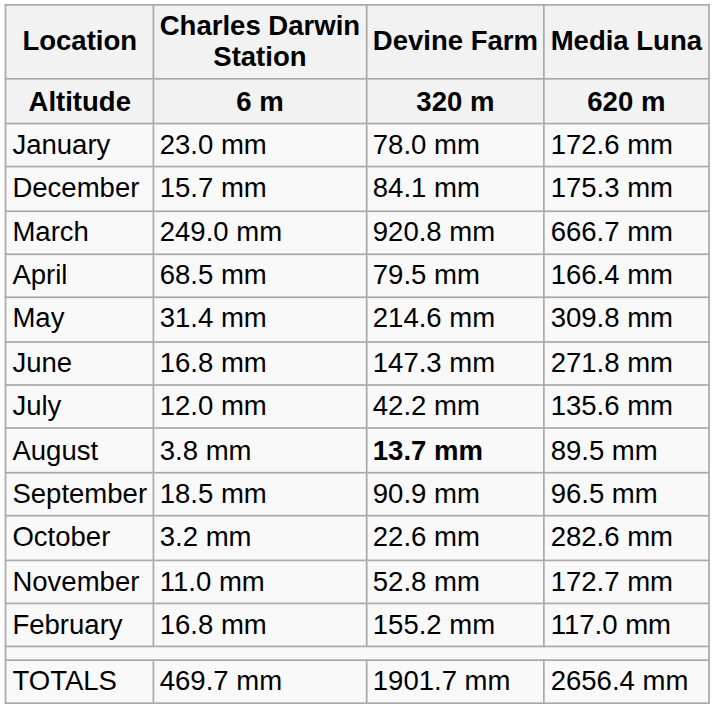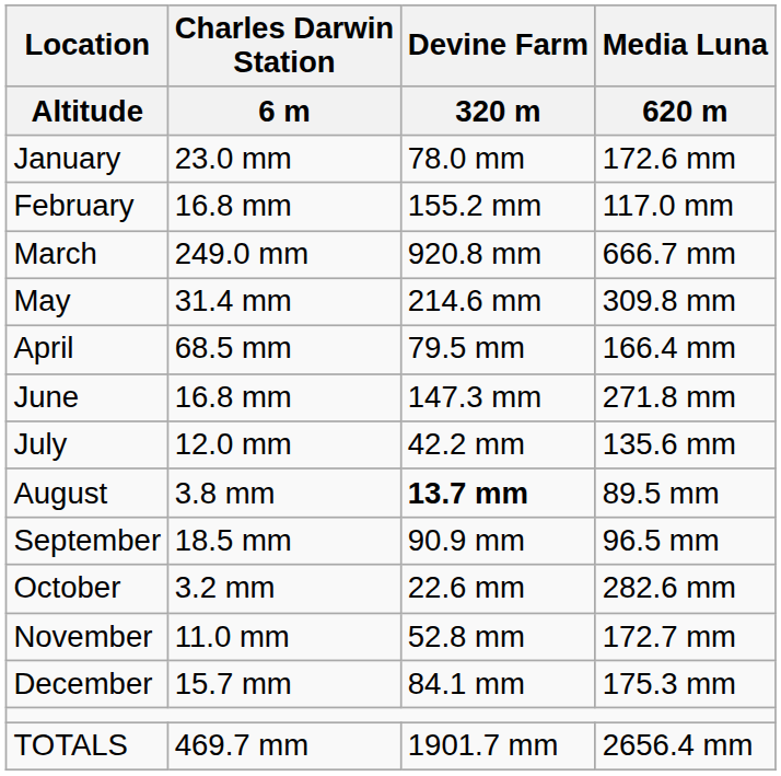rows swapped: February <-> December
rows swapped: April <-> May
